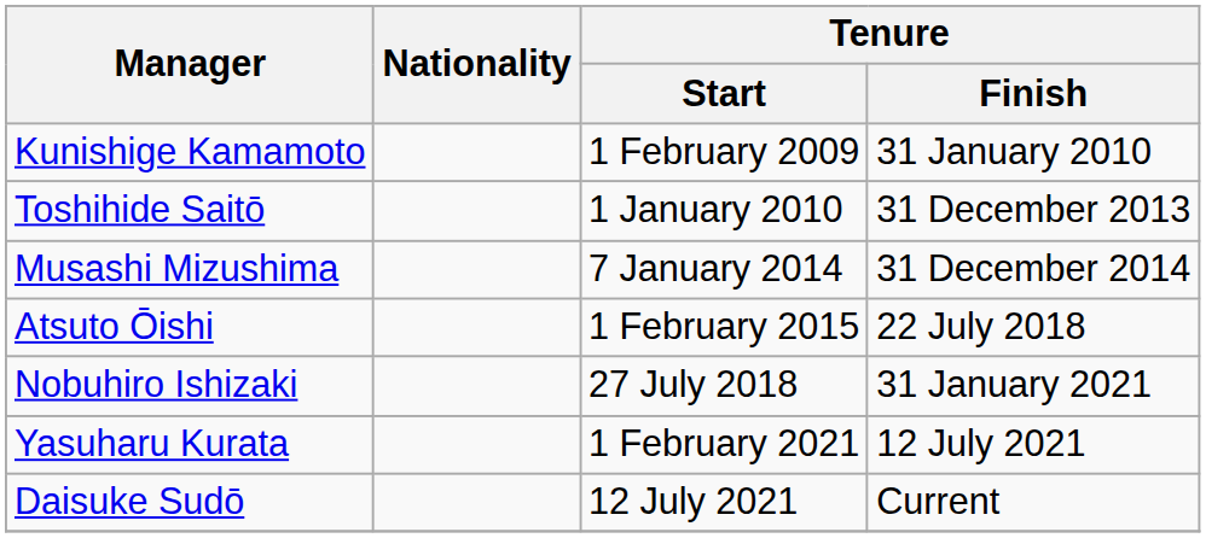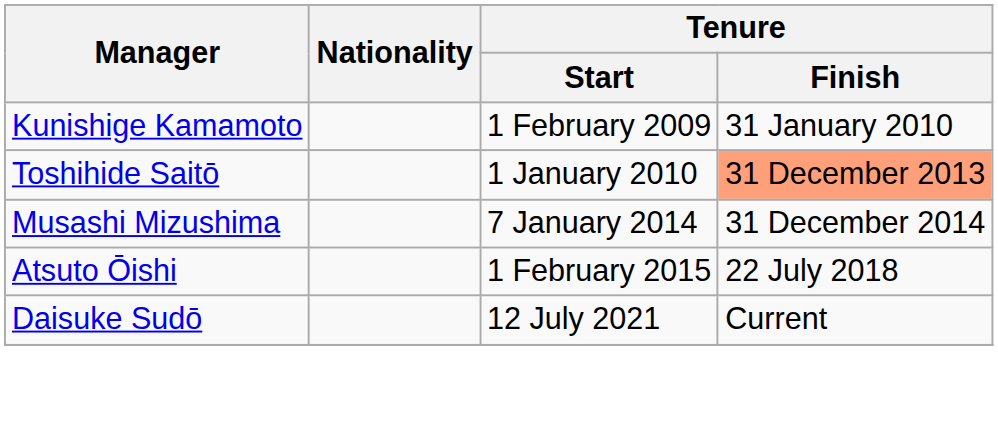Toshihide Saitō | Tenure / Finish: no background -> lightsalmon background
- row: Nobuhiro Ishizaki | 27 July 2018 | 31 January 2021
- row: Yasuharu Kurata | 1 February 2021 | 12 July 2021
